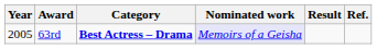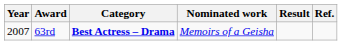63rd | Year: 2005 -> 2007
63rd | Nominated work: lavender background -> no background
